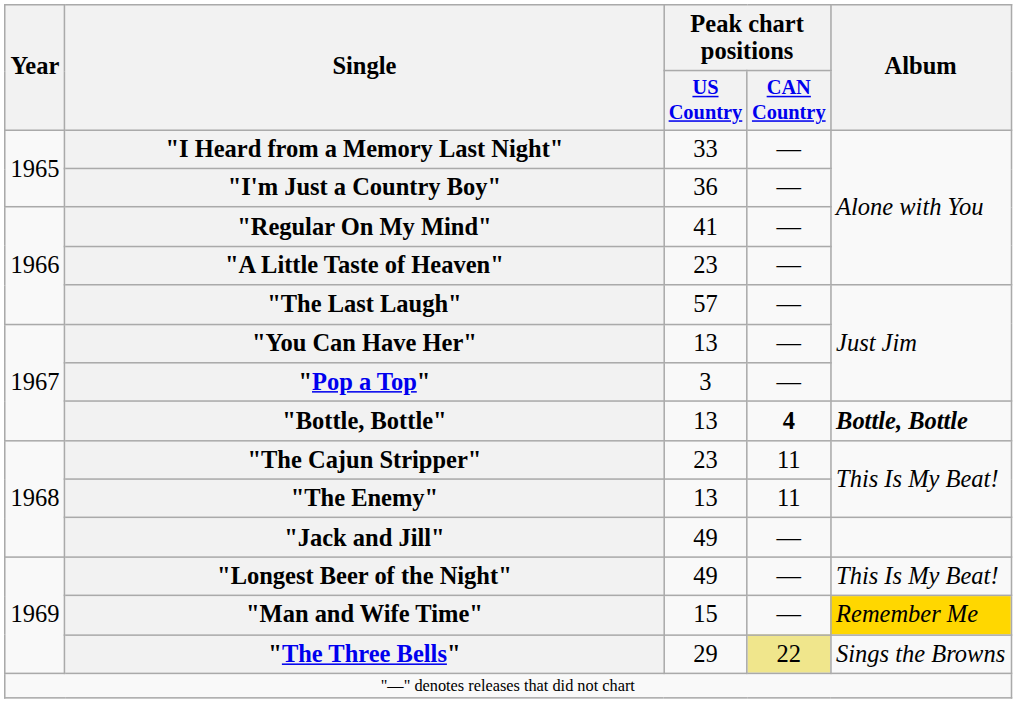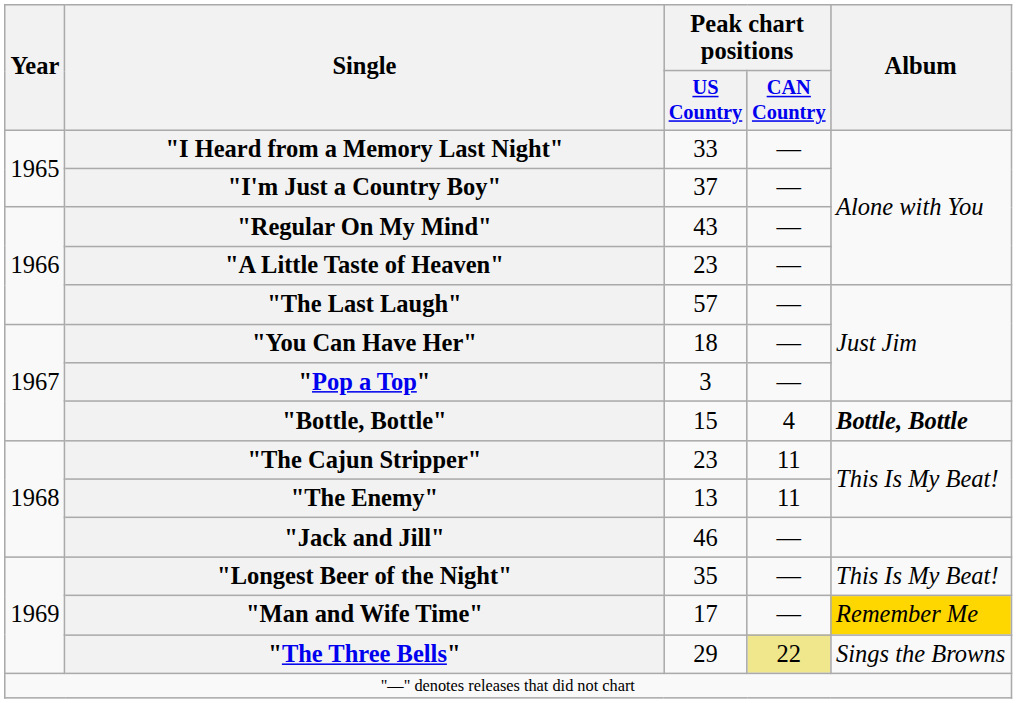"I'm Just a Country Boy" | Peak chart positions / US Country: 36 -> 37
"Regular On My Mind" | Peak chart positions / US Country: 41 -> 43
"You Can Have Her" | Peak chart positions / US Country: 13 -> 18
"Bottle, Bottle" | Peak chart positions / US Country: 13 -> 15
"Bottle, Bottle" | Peak chart positions / CAN Country: bold -> normal
"Jack and Jill" | Peak chart positions / US Country: 49 -> 46
"Longest Beer of the Night" | Peak chart positions / US Country: 49 -> 35
"Man and Wife Time" | Peak chart positions / US Country: 15 -> 17
